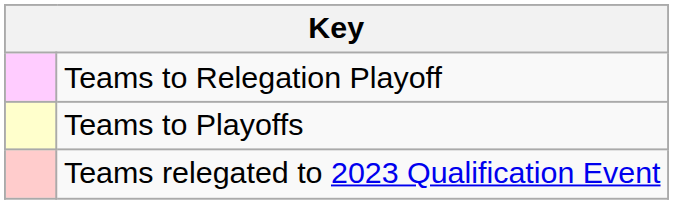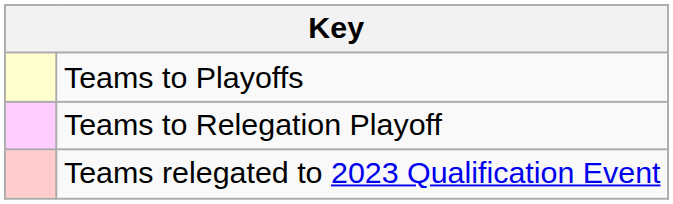rows swapped: Teams to Playoffs <-> Teams to Relegation Playoff
